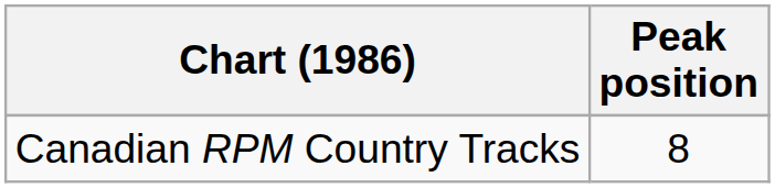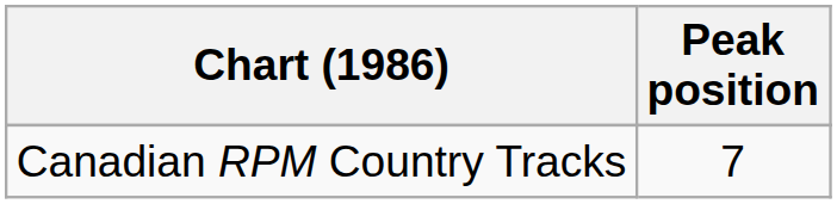Canadian RPM Country Tracks | Peak position: 8 -> 7
